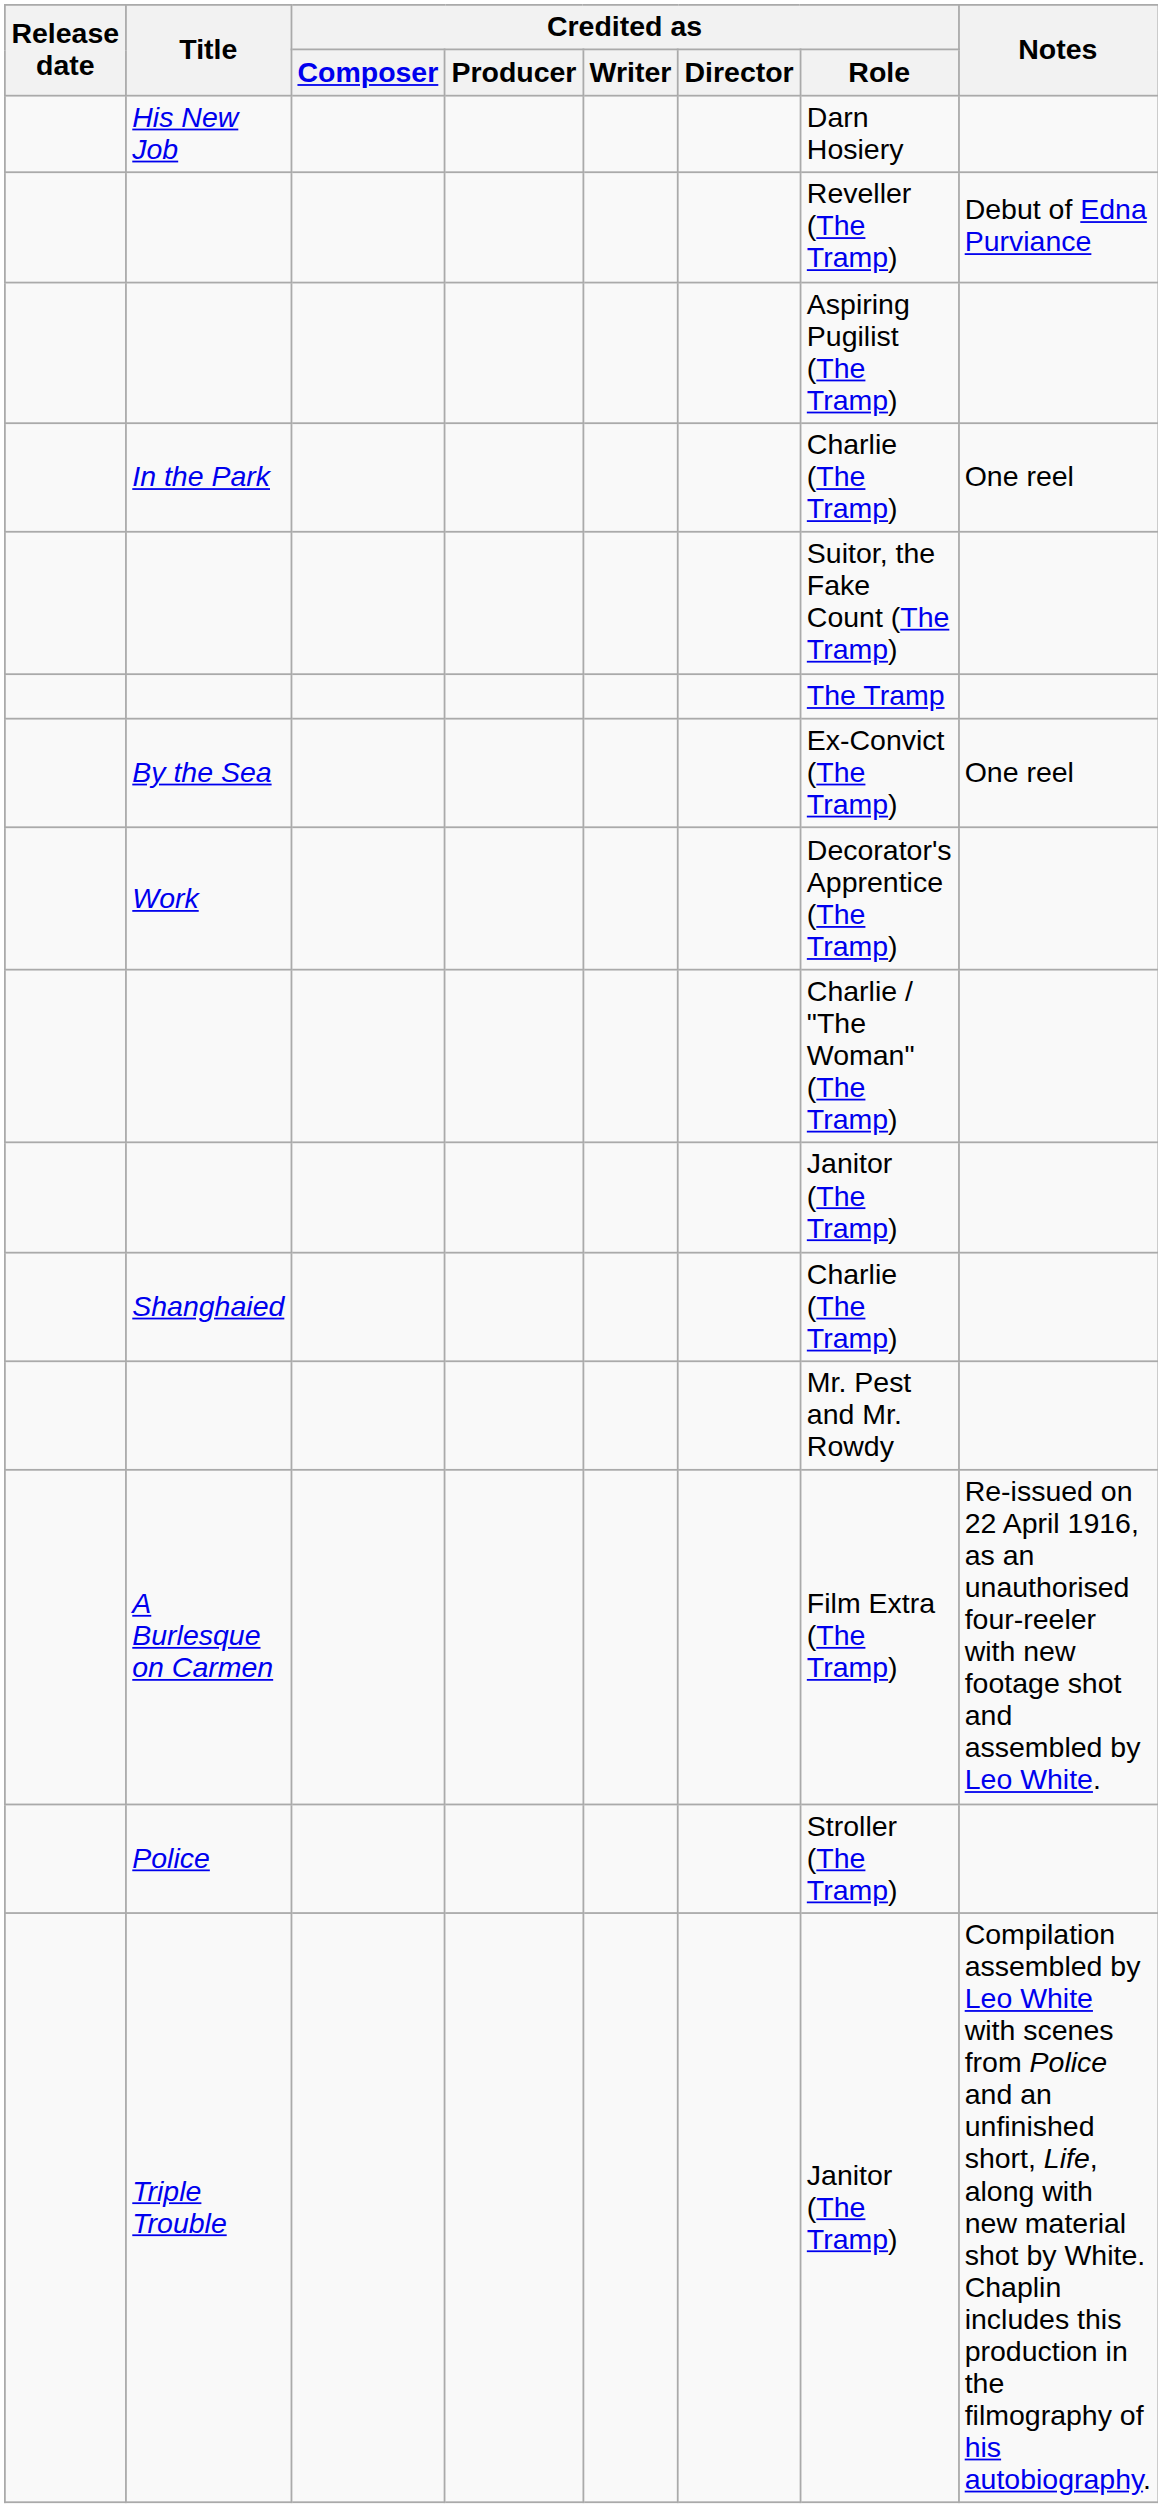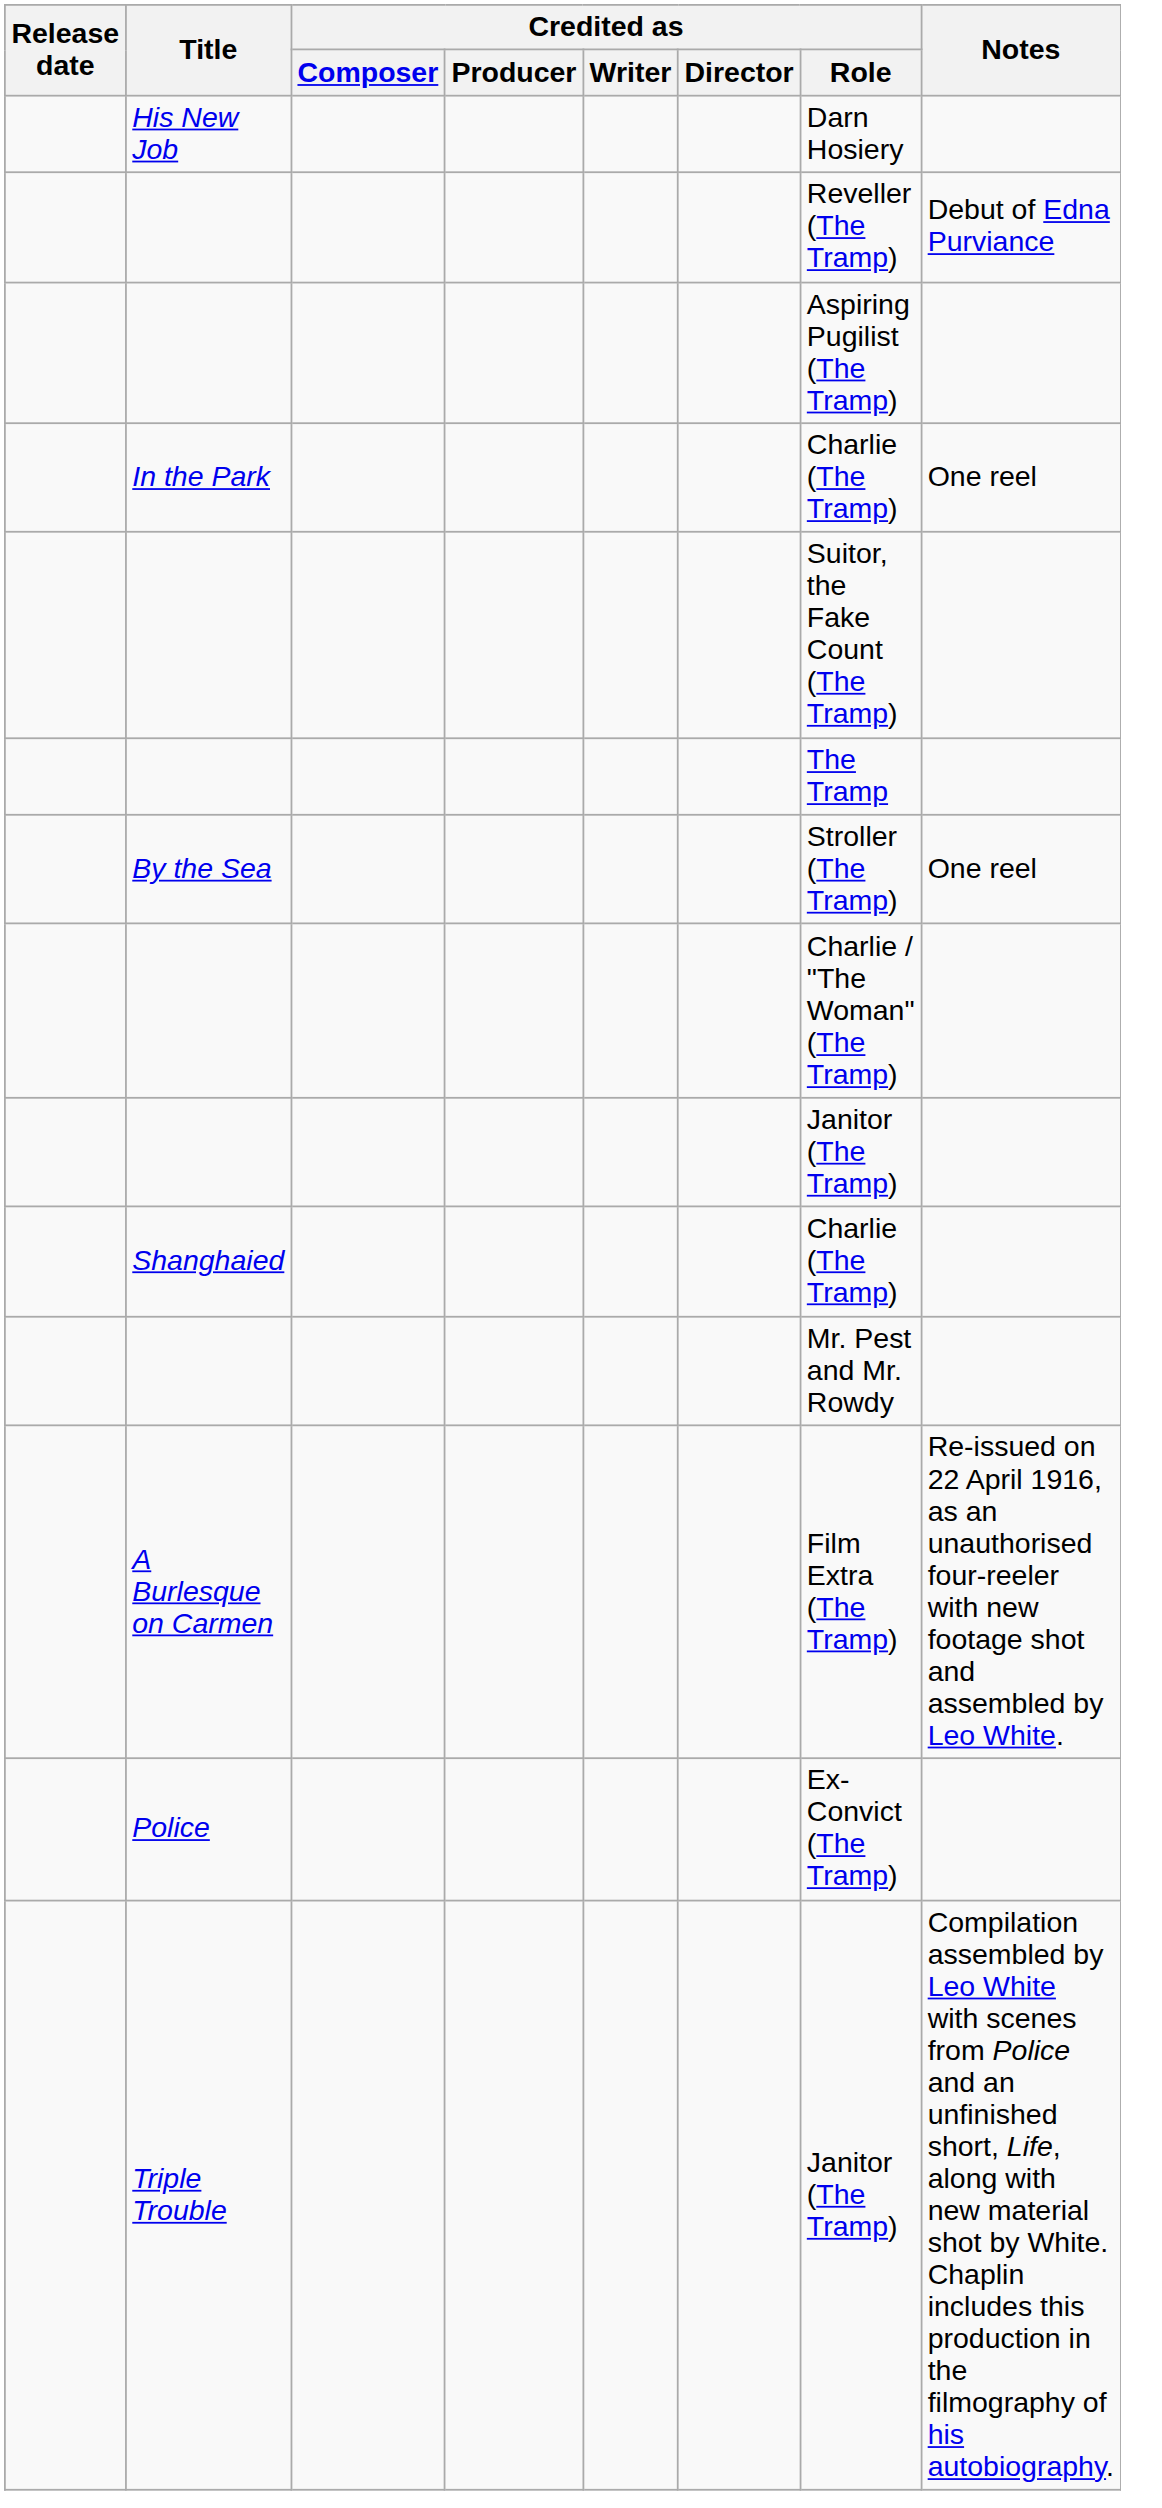By the Sea | Credited as / Role: Ex-Convict (The Tramp) -> Stroller (The Tramp)
- row: Work | Decorator's Apprentice (The Tramp)
Police | Credited as / Role: Stroller (The Tramp) -> Ex-Convict (The Tramp)
